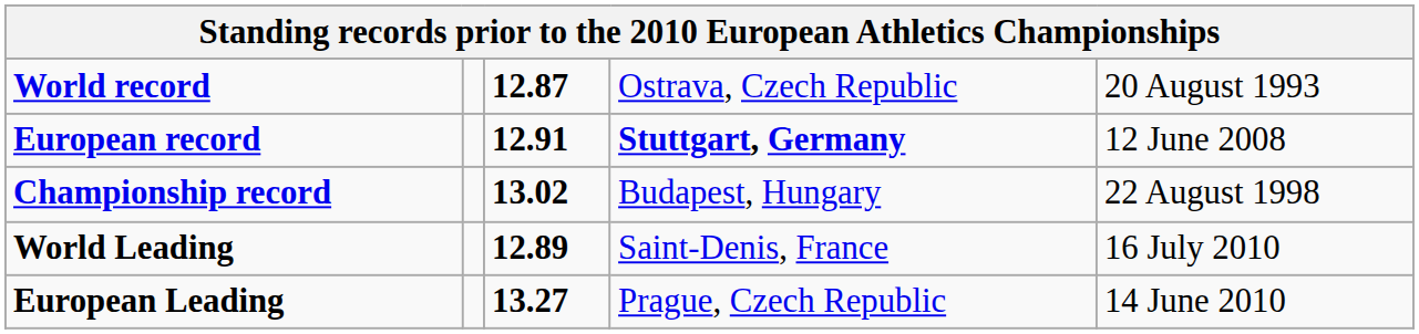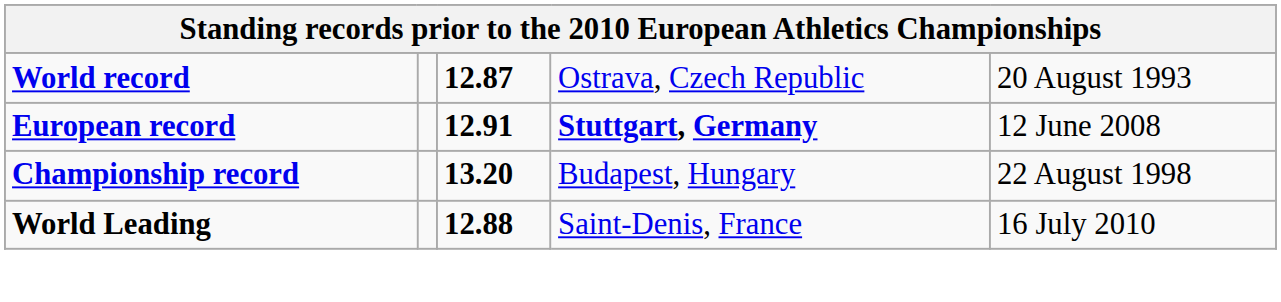Championship record | column 3: 13.02 -> 13.20
World Leading | column 3: 12.89 -> 12.88
- row: European Leading | 13.27 | Prague, Czech Republic | 14 June 2010
